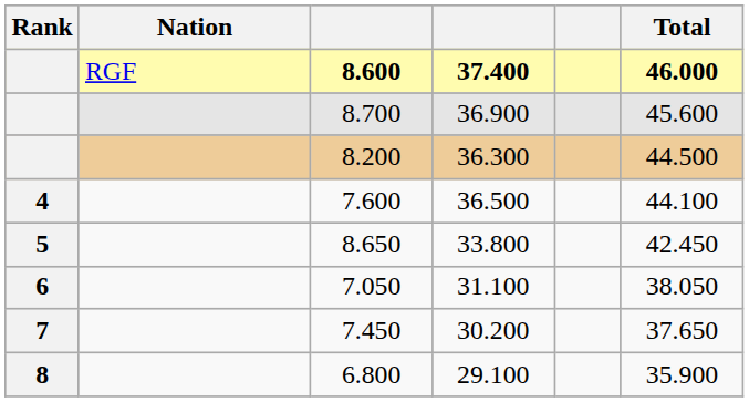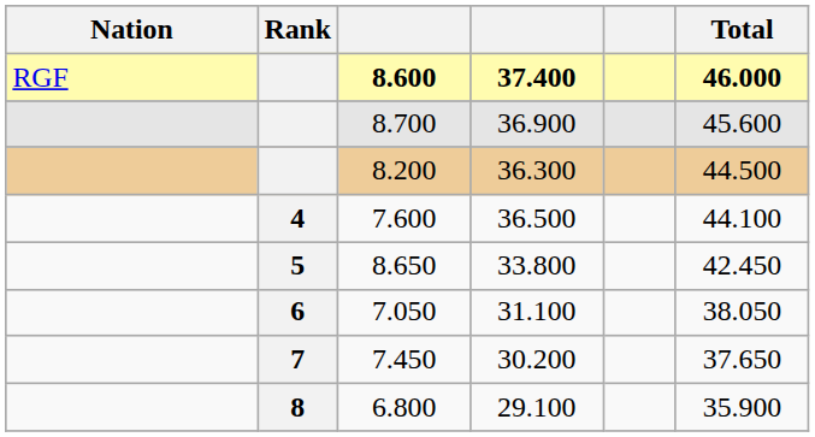columns swapped: Rank <-> Nation
